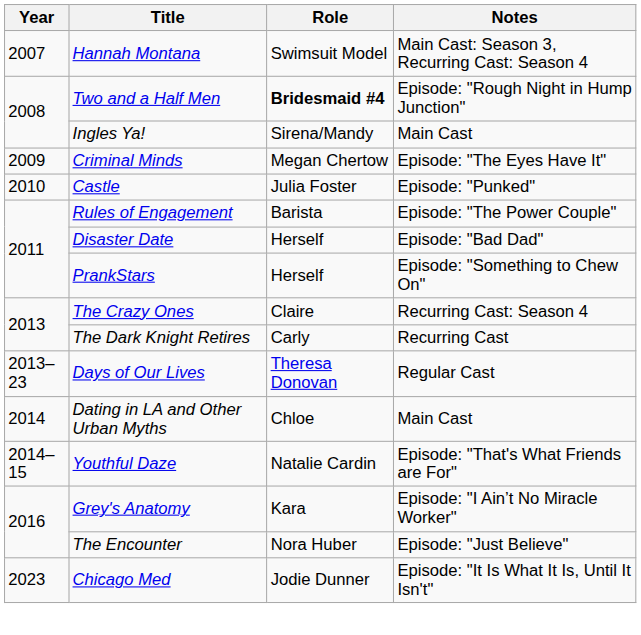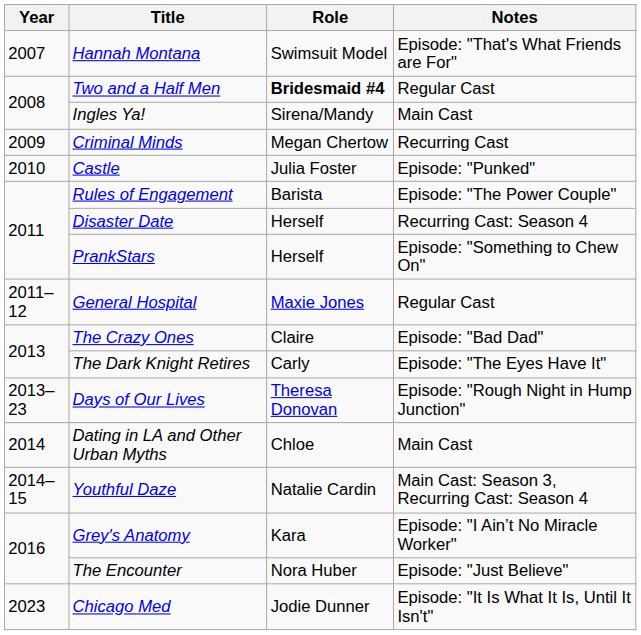Hannah Montana | Notes: Main Cast: Season 3, Recurring Cast: Season 4 -> Episode: "That's What Friends are For"
Two and a Half Men | Notes: Episode: "Rough Night in Hump Junction" -> Regular Cast
Criminal Minds | Notes: Episode: "The Eyes Have It" -> Recurring Cast
Disaster Date | Notes: Episode: "Bad Dad" -> Recurring Cast: Season 4
+ row: 2011–12 | General Hospital | Maxie Jones | Regular Cast
The Crazy Ones | Notes: Recurring Cast: Season 4 -> Episode: "Bad Dad"
The Dark Knight Retires | Notes: Recurring Cast -> Episode: "The Eyes Have It"
Days of Our Lives | Notes: Regular Cast -> Episode: "Rough Night in Hump Junction"
Youthful Daze | Notes: Episode: "That's What Friends are For" -> Main Cast: Season 3, Recurring Cast: Season 4
